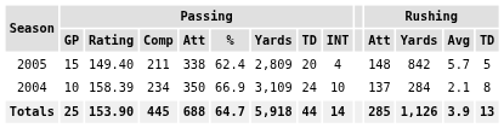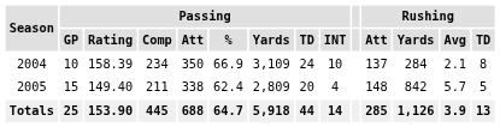rows swapped: 2004 <-> 2005
